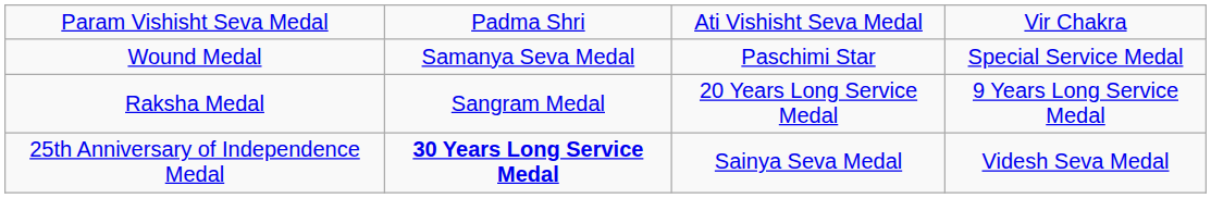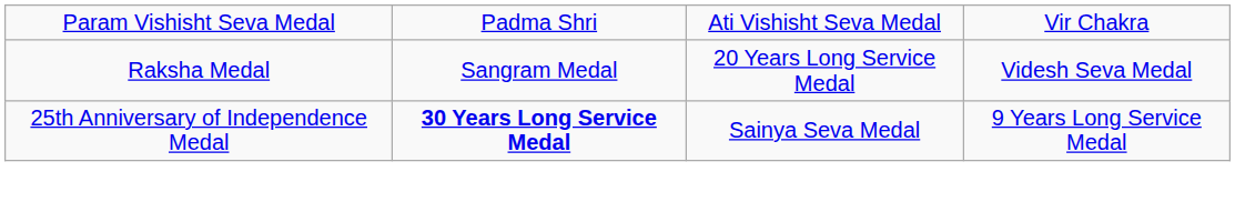- row: Wound Medal | Samanya Seva Medal | Paschimi Star | Special Service Medal
Raksha Medal | column 4: 9 Years Long Service Medal -> Videsh Seva Medal
25th Anniversary of Independence Medal | column 4: Videsh Seva Medal -> 9 Years Long Service Medal
